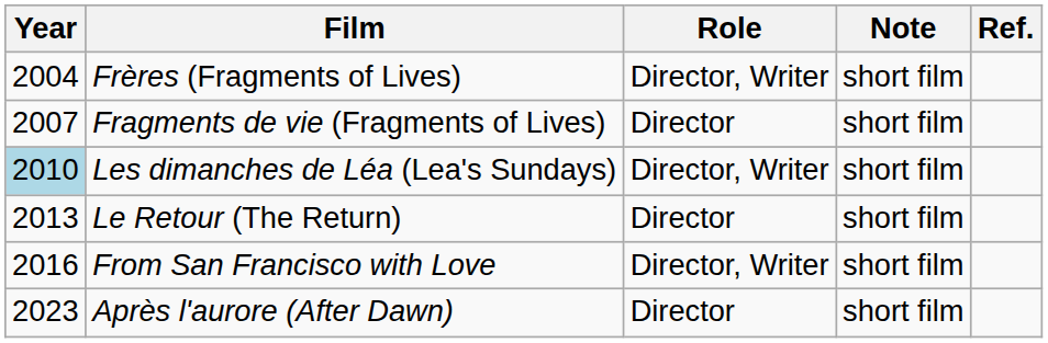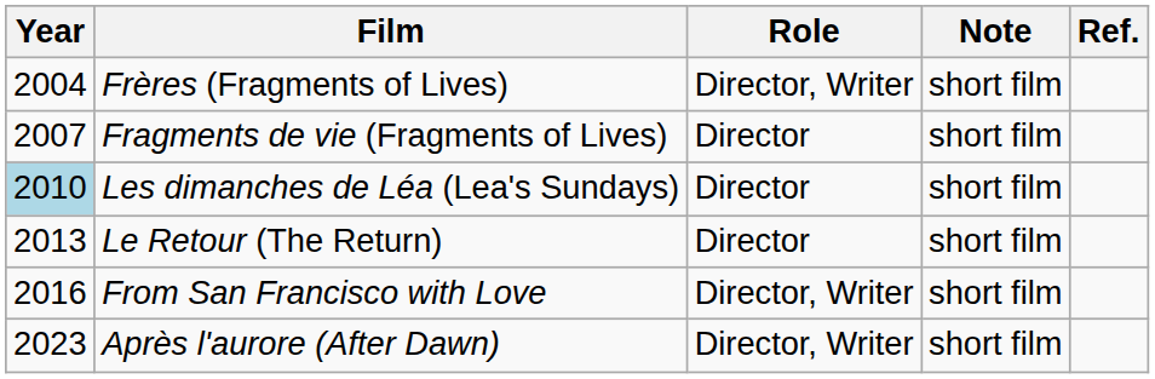Les dimanches de Léa (Lea's Sundays) | Role: Director, Writer -> Director
Après l'aurore (After Dawn) | Role: Director -> Director, Writer
